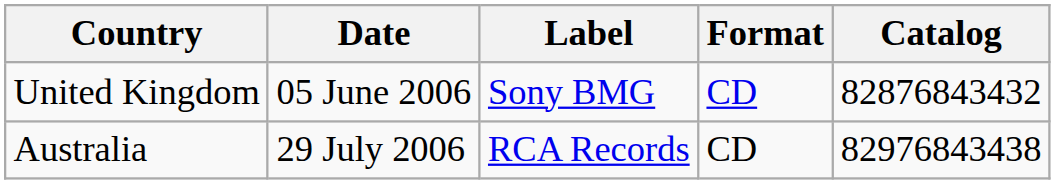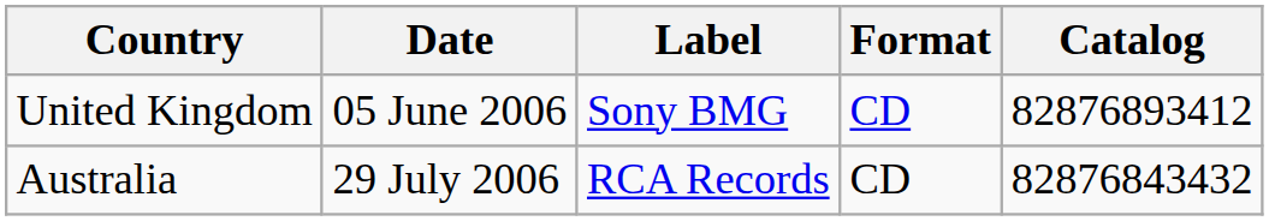United Kingdom | Catalog: 82876843432 -> 82876893412
Australia | Catalog: 82976843438 -> 82876843432
